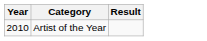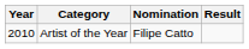+ column: Nomination | Filipe Catto
